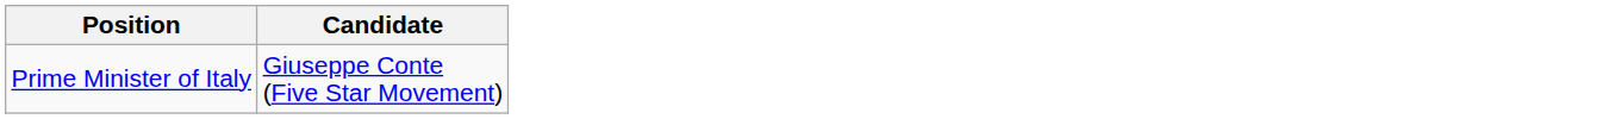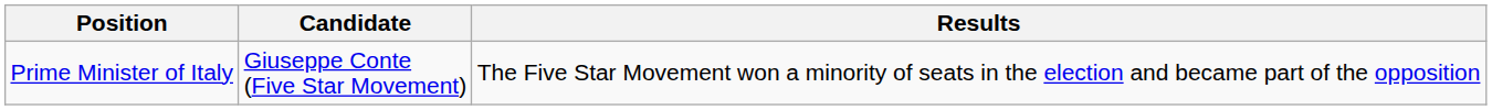+ column: Results | The Five Star Movement won a minority of seats in the election and became part of the opposition
